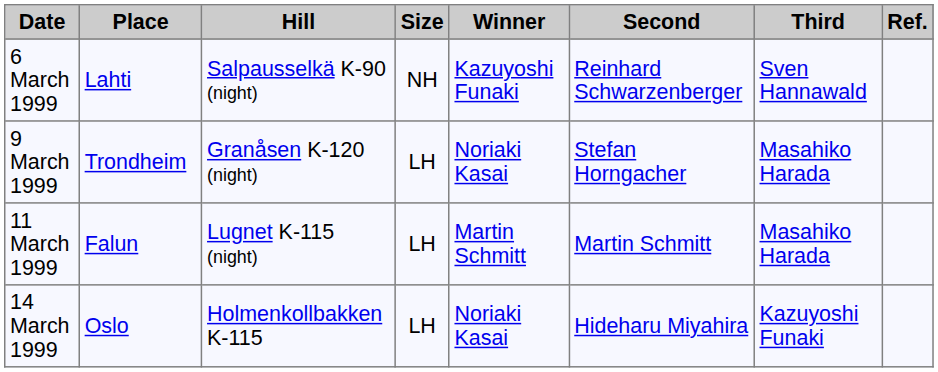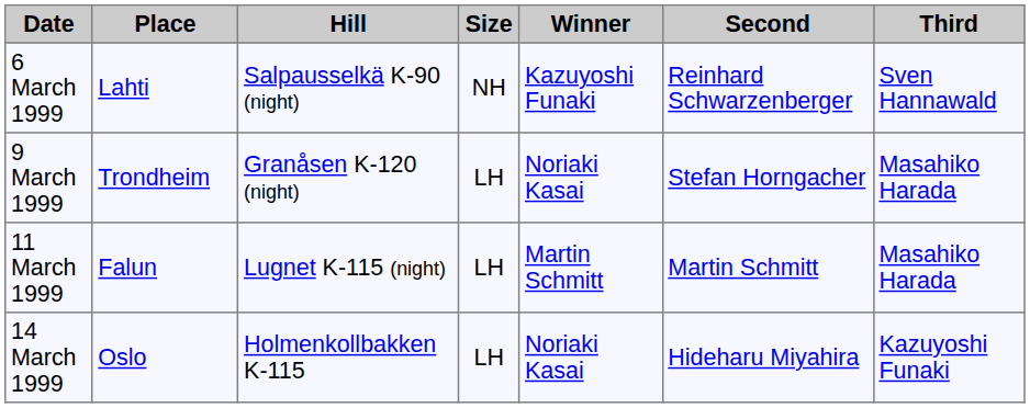- column: Ref.
